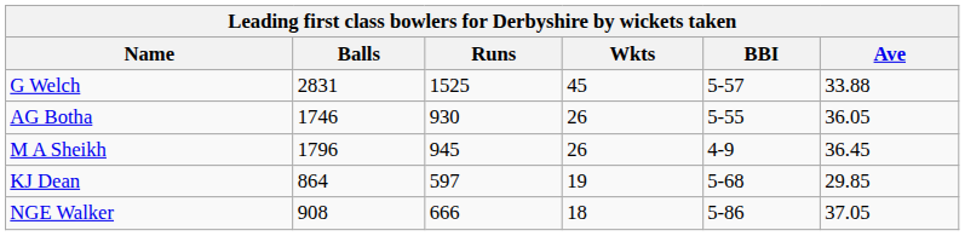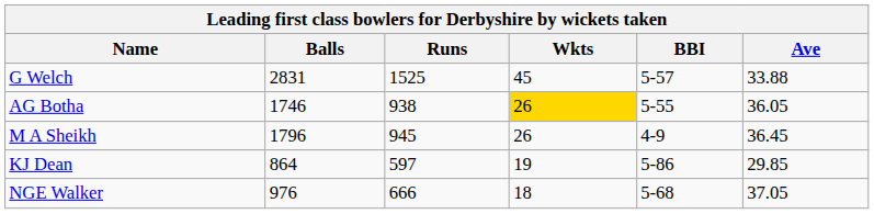AG Botha | Runs: 930 -> 938
AG Botha | Wkts: no background -> gold background
KJ Dean | BBI: 5-68 -> 5-86
NGE Walker | Balls: 908 -> 976
NGE Walker | BBI: 5-86 -> 5-68
